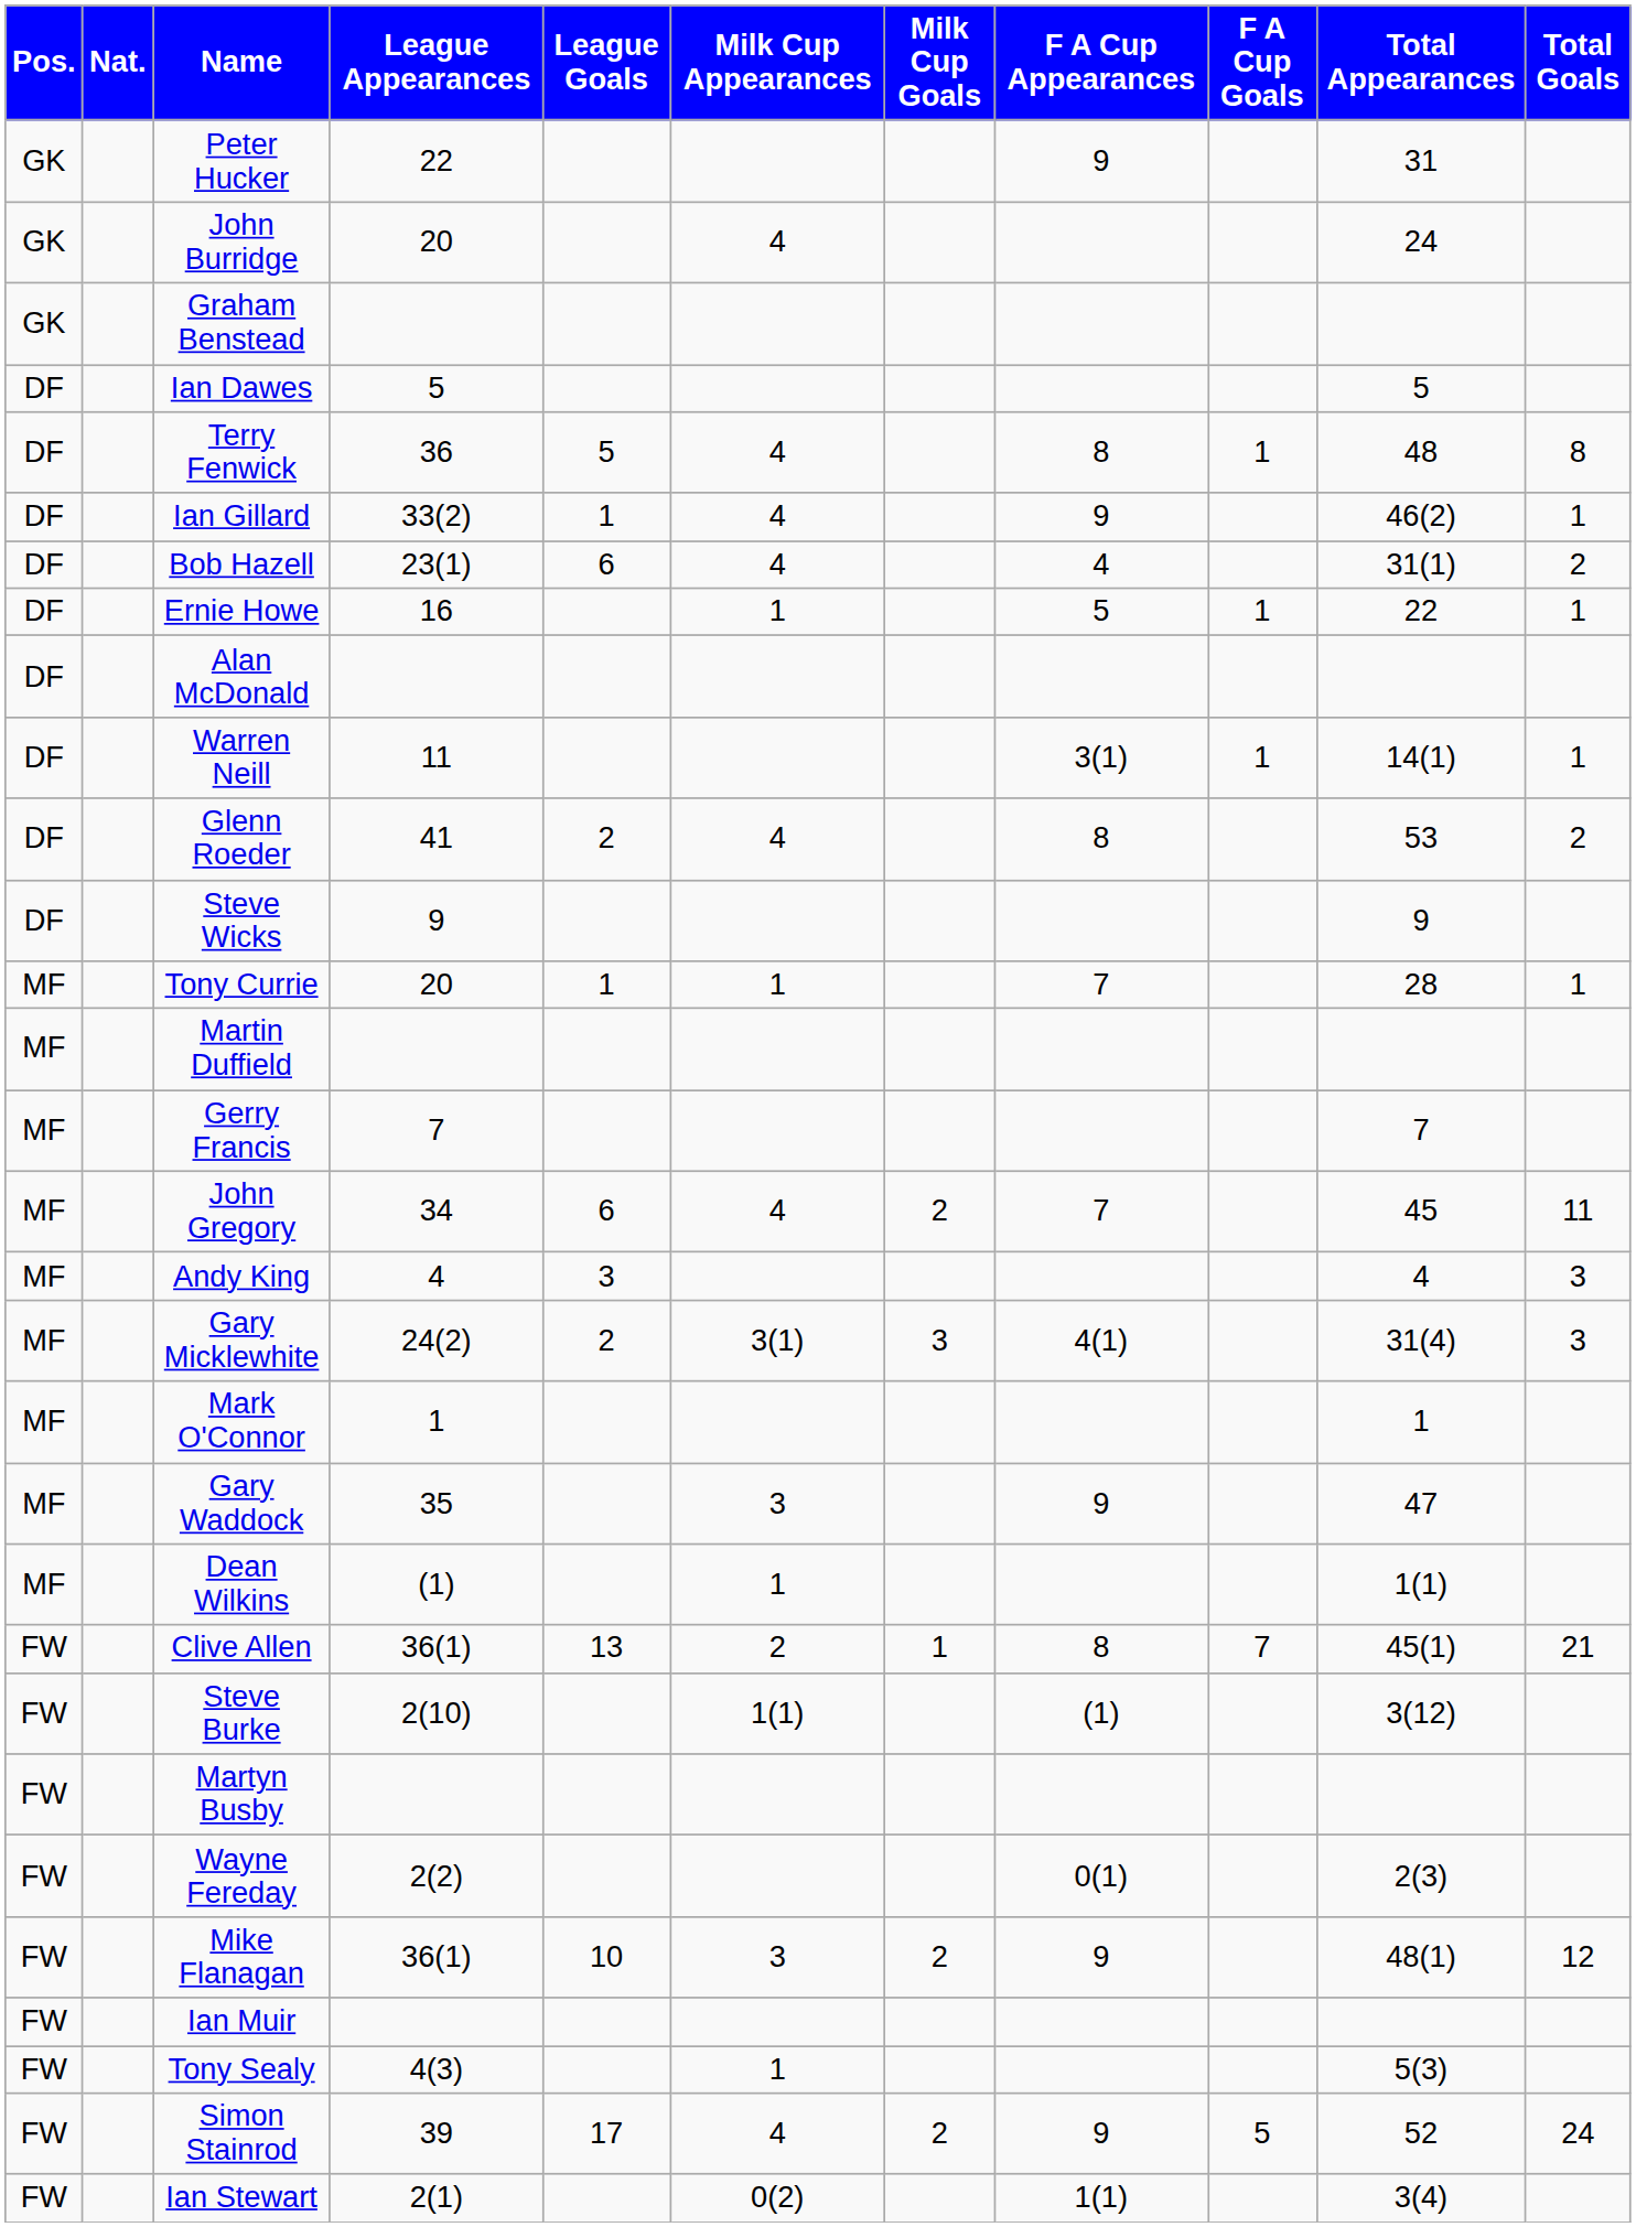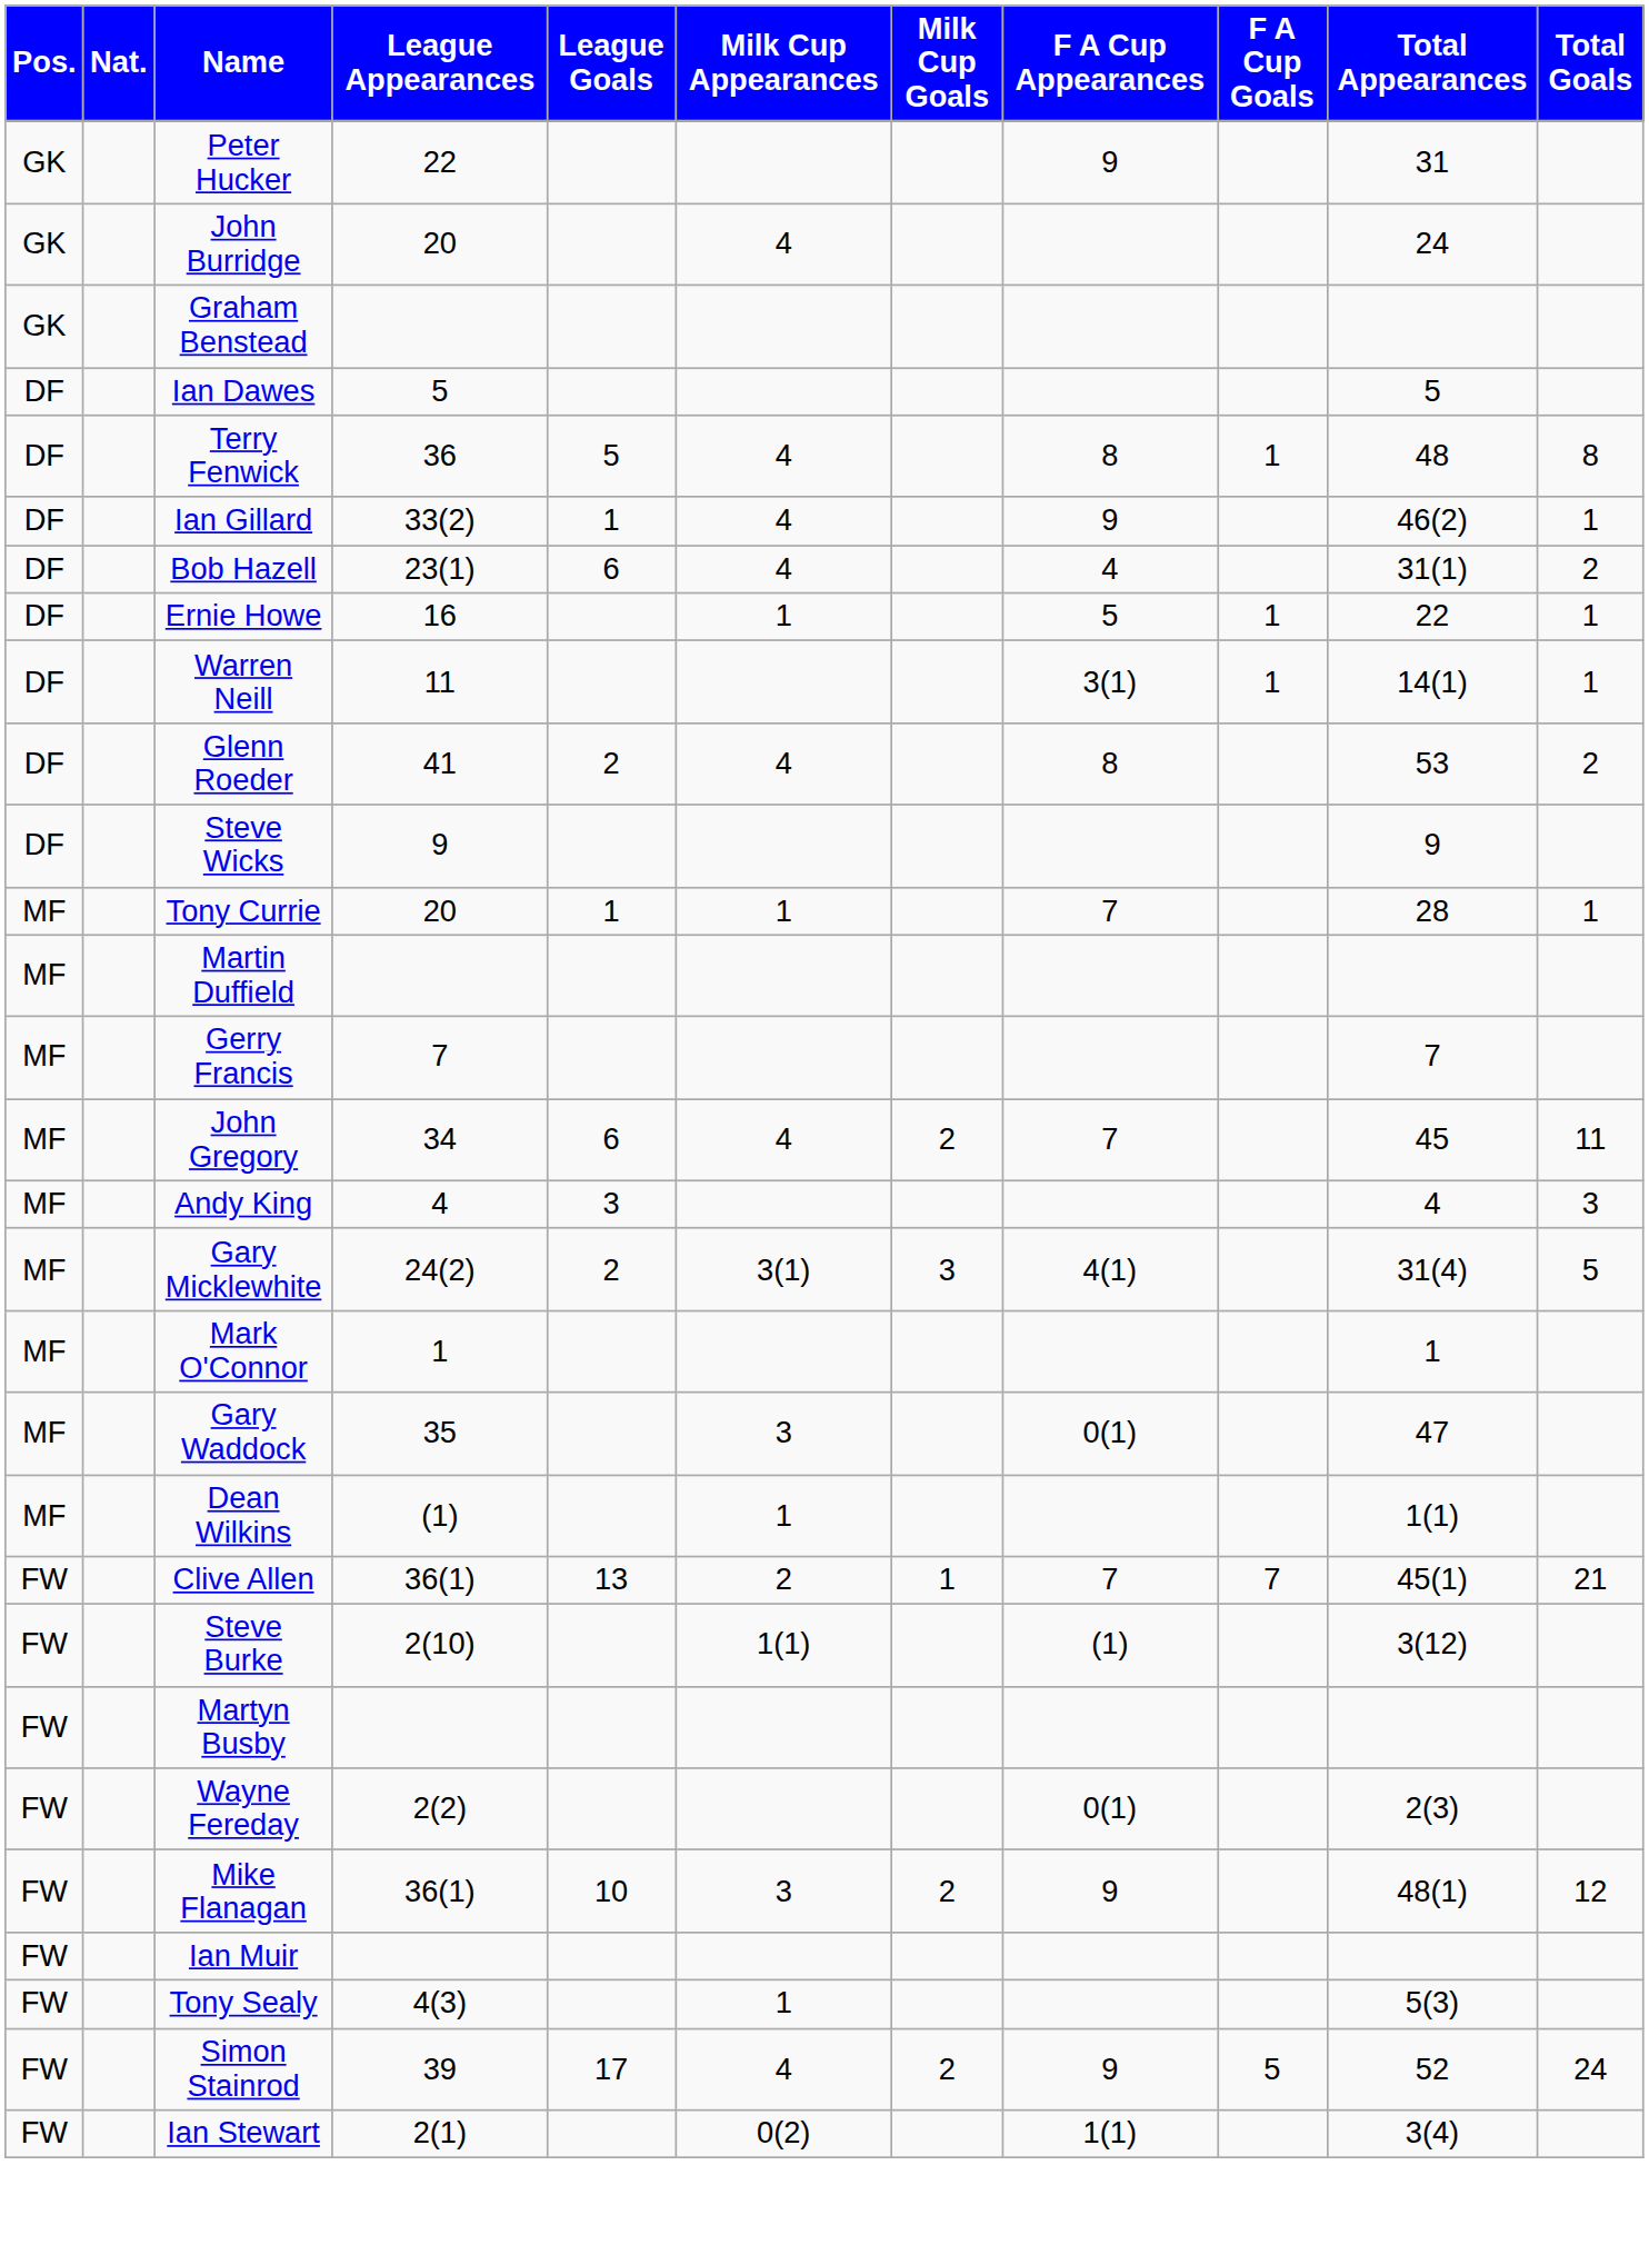- row: DF | Alan McDonald
Gary Micklewhite | Total Goals: 3 -> 5
Gary Waddock | F A Cup Appearances: 9 -> 0(1)
Clive Allen | F A Cup Appearances: 8 -> 7
